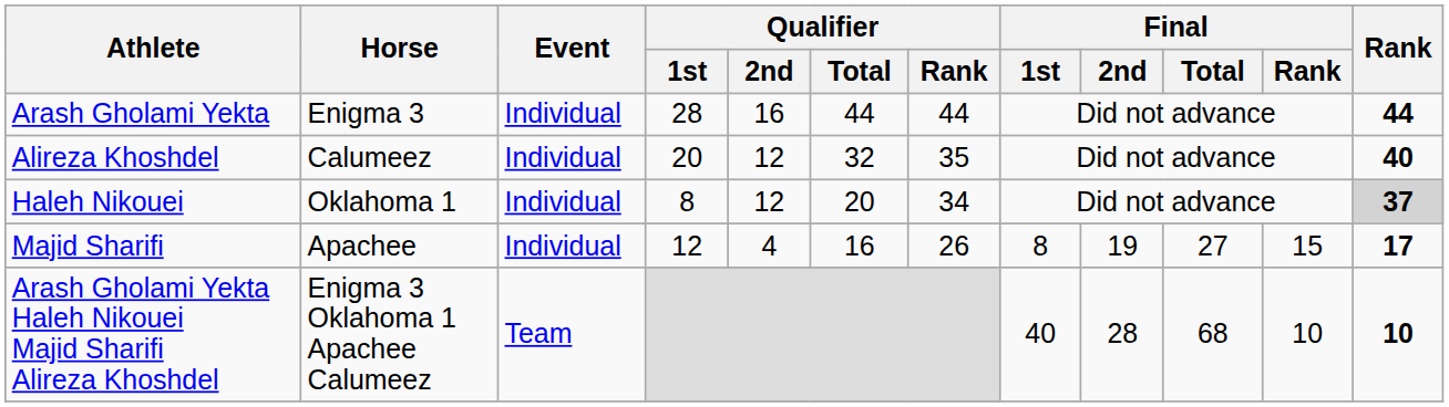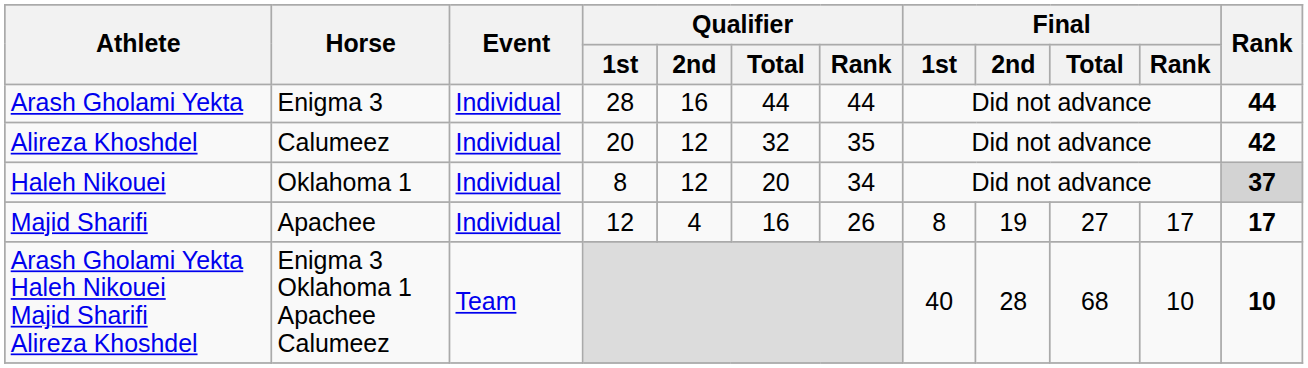Alireza Khoshdel | Rank: 40 -> 42
Majid Sharifi | Final / Rank: 15 -> 17
